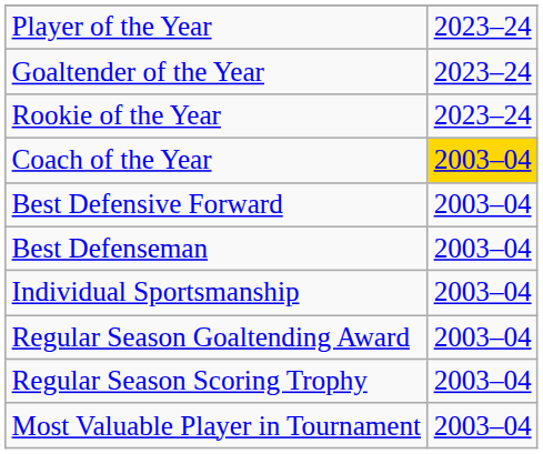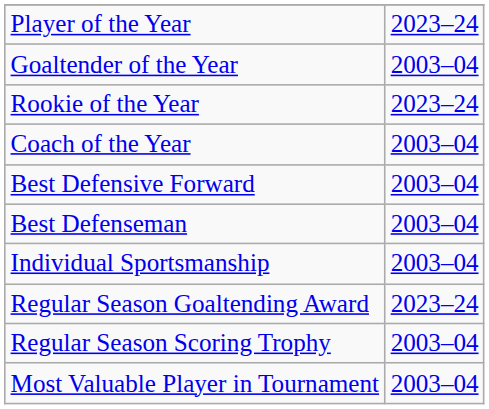Goaltender of the Year | column 2: 2023–24 -> 2003–04
Coach of the Year | column 2: gold background -> no background
Regular Season Goaltending Award | column 2: 2003–04 -> 2023–24
